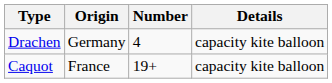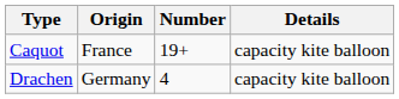rows swapped: Caquot <-> Drachen
